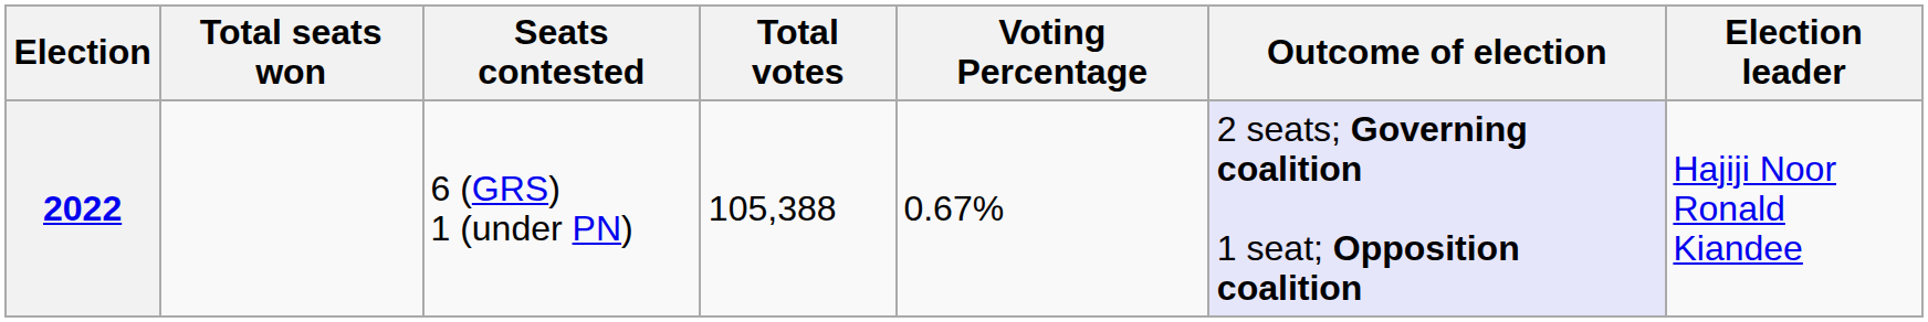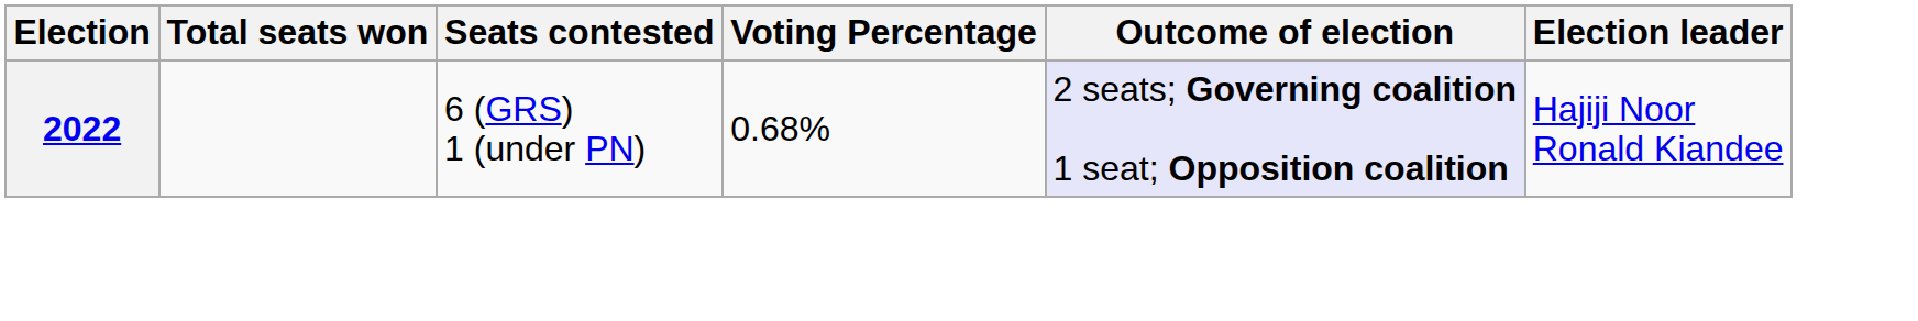- column: Total votes | 105,388
2022 | Voting Percentage: 0.67% -> 0.68%
